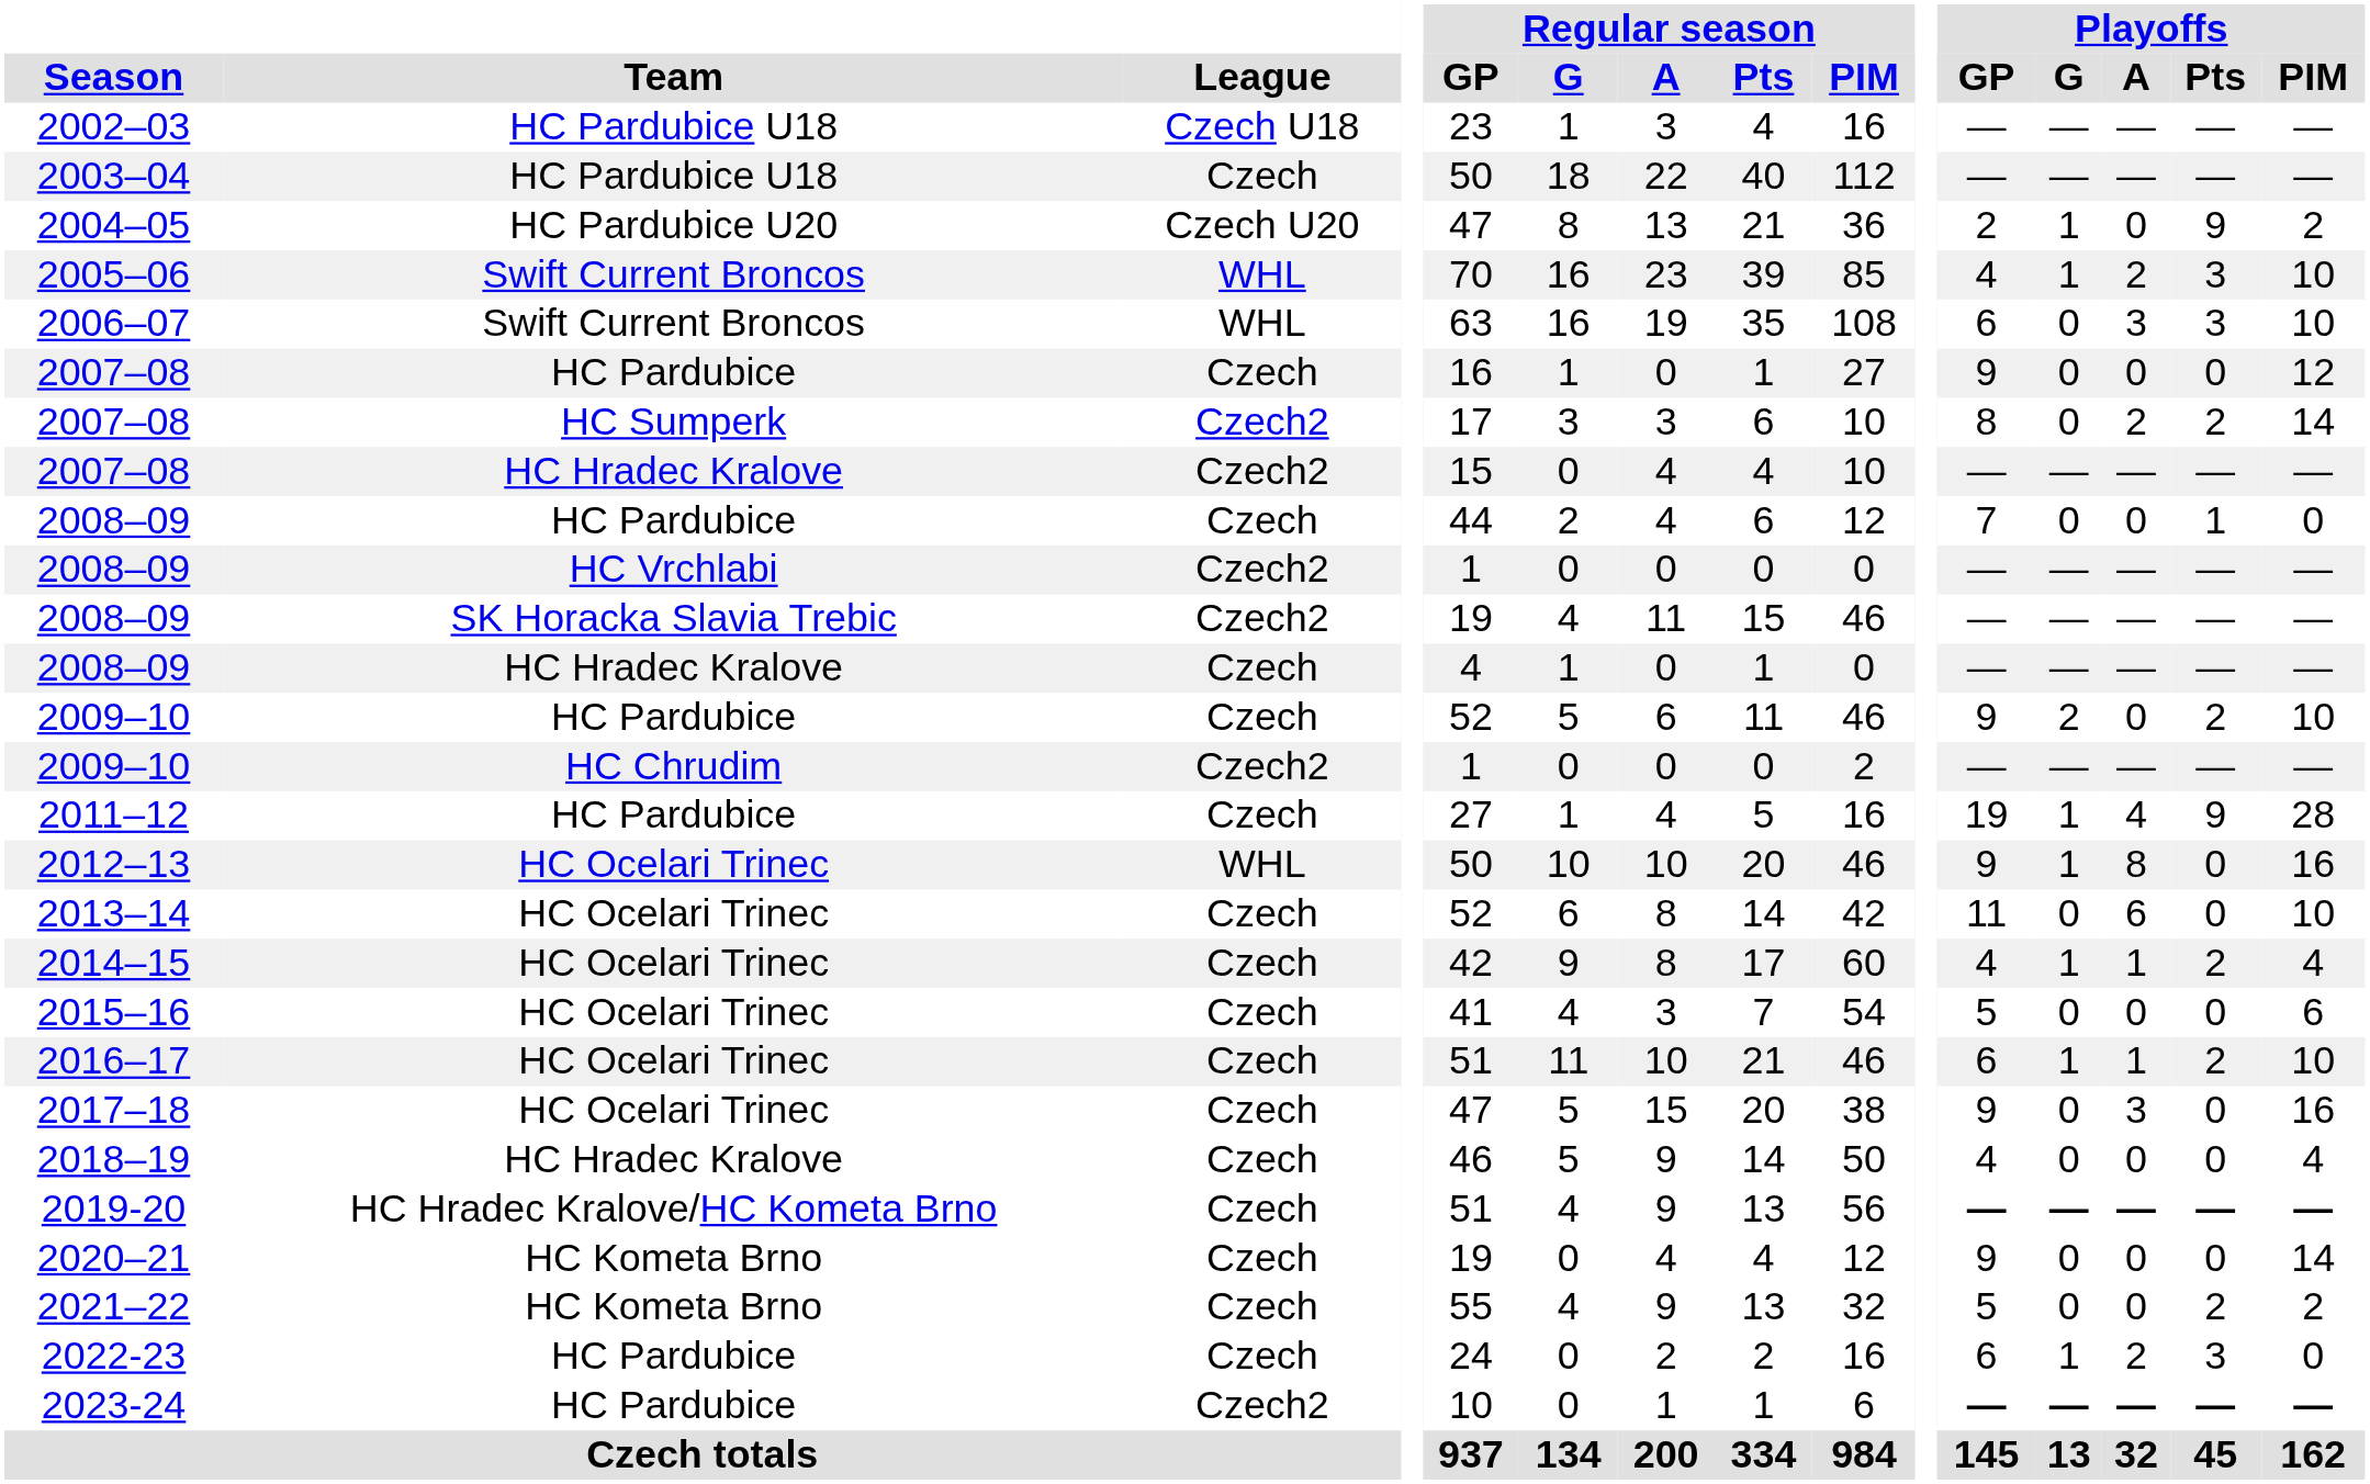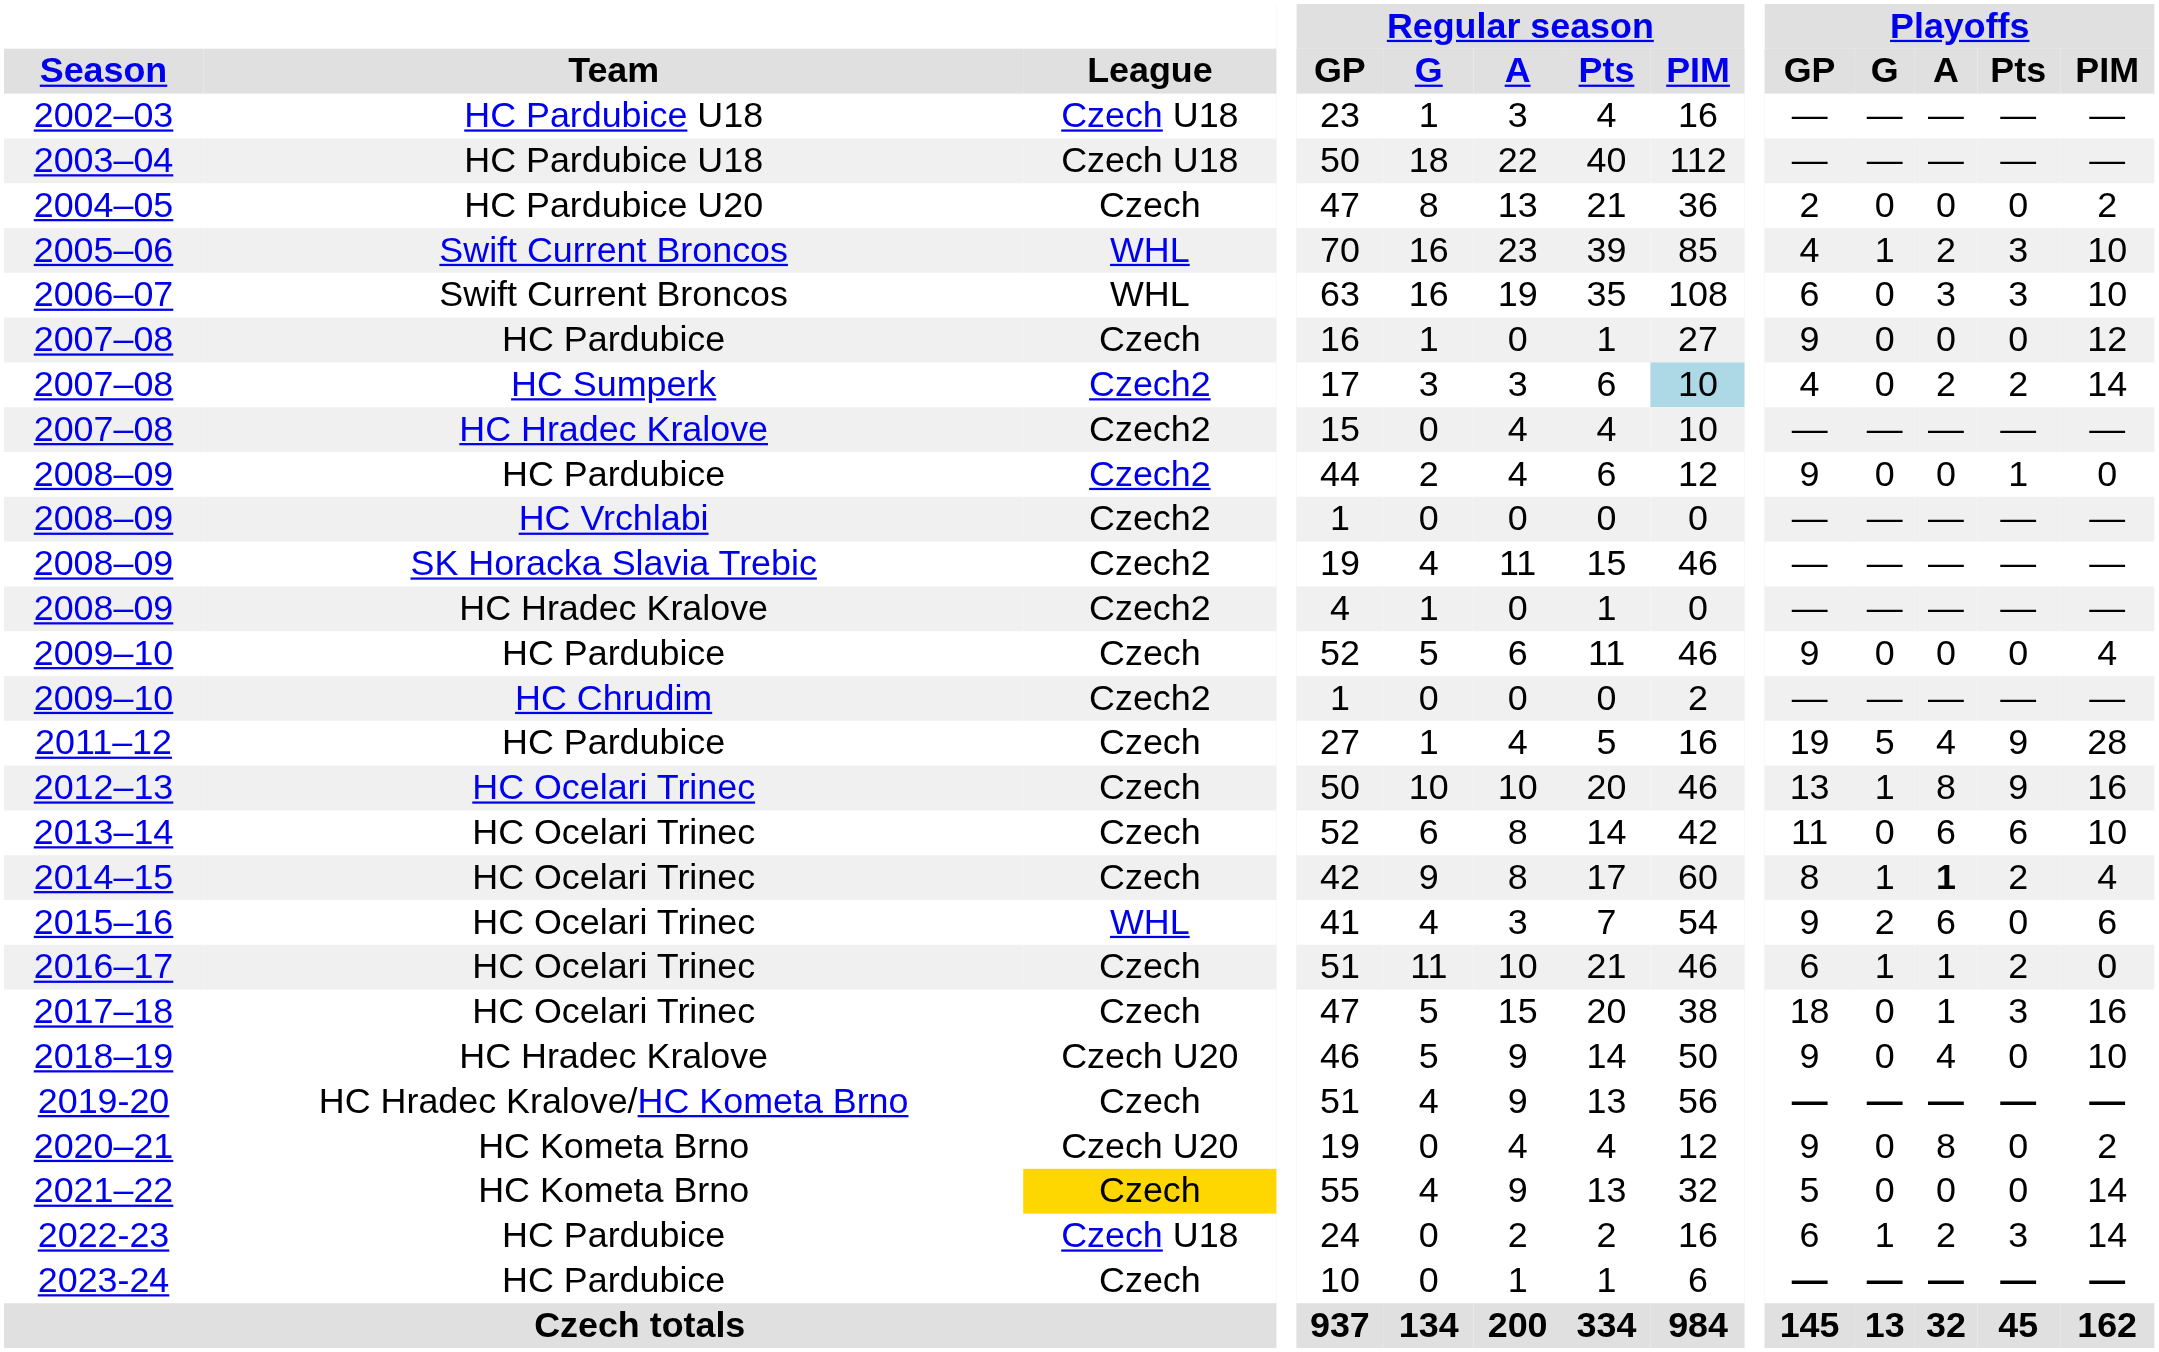2003–04 | League: Czech -> Czech U18
2004–05 | League: Czech U20 -> Czech
2004–05 | Playoffs / G: 1 -> 0
2004–05 | Playoffs / Pts: 9 -> 0
2007–08 / HC Sumperk | Regular season / PIM: no background -> lightblue background
2007–08 / HC Sumperk | Playoffs / GP: 8 -> 4
2008–09 / HC Pardubice | League: Czech -> Czech2
2008–09 / HC Pardubice | Playoffs / GP: 7 -> 9
2008–09 / HC Hradec Kralove | League: Czech -> Czech2
2009–10 / HC Pardubice | Playoffs / G: 2 -> 0
2009–10 / HC Pardubice | Playoffs / Pts: 2 -> 0
2009–10 / HC Pardubice | Playoffs / PIM: 10 -> 4
2011–12 | Playoffs / G: 1 -> 5
2012–13 | League: WHL -> Czech
2012–13 | Playoffs / GP: 9 -> 13
2012–13 | Playoffs / Pts: 0 -> 9
2013–14 | Playoffs / Pts: 0 -> 6
2014–15 | Playoffs / GP: 4 -> 8
2014–15 | Playoffs / A: normal -> bold
2015–16 | League: Czech -> WHL
2015–16 | Playoffs / GP: 5 -> 9
2015–16 | Playoffs / G: 0 -> 2
2015–16 | Playoffs / A: 0 -> 6
2016–17 | Playoffs / PIM: 10 -> 0
2017–18 | Playoffs / GP: 9 -> 18
2017–18 | Playoffs / A: 3 -> 1
2017–18 | Playoffs / Pts: 0 -> 3
2018–19 | League: Czech -> Czech U20
2018–19 | Playoffs / GP: 4 -> 9
2018–19 | Playoffs / A: 0 -> 4
2018–19 | Playoffs / PIM: 4 -> 10
2020–21 | League: Czech -> Czech U20
2020–21 | Playoffs / A: 0 -> 8
2020–21 | Playoffs / PIM: 14 -> 2
2021–22 | League: no background -> gold background
2021–22 | Playoffs / Pts: 2 -> 0
2021–22 | Playoffs / PIM: 2 -> 14
2022-23 | League: Czech -> Czech U18
2022-23 | Playoffs / PIM: 0 -> 14
2023-24 | League: Czech2 -> Czech
